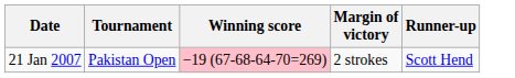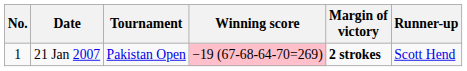+ column: No. | 1
21 Jan 2007 | Margin of victory: normal -> bold
